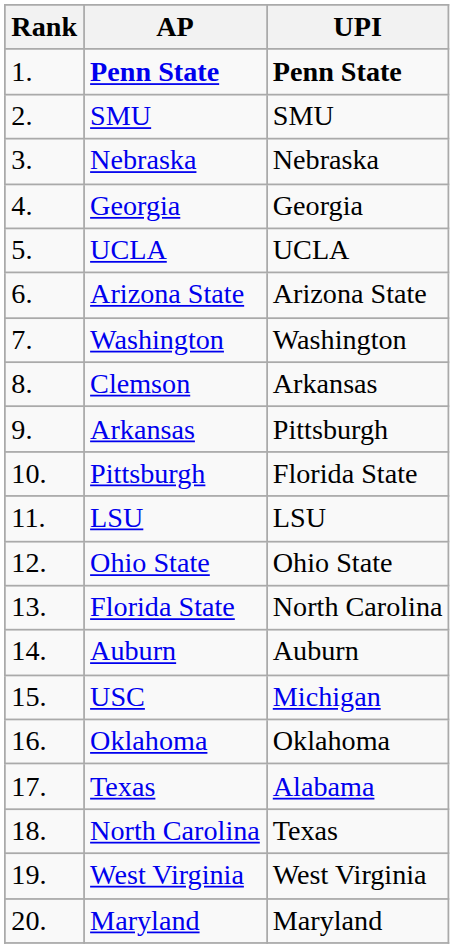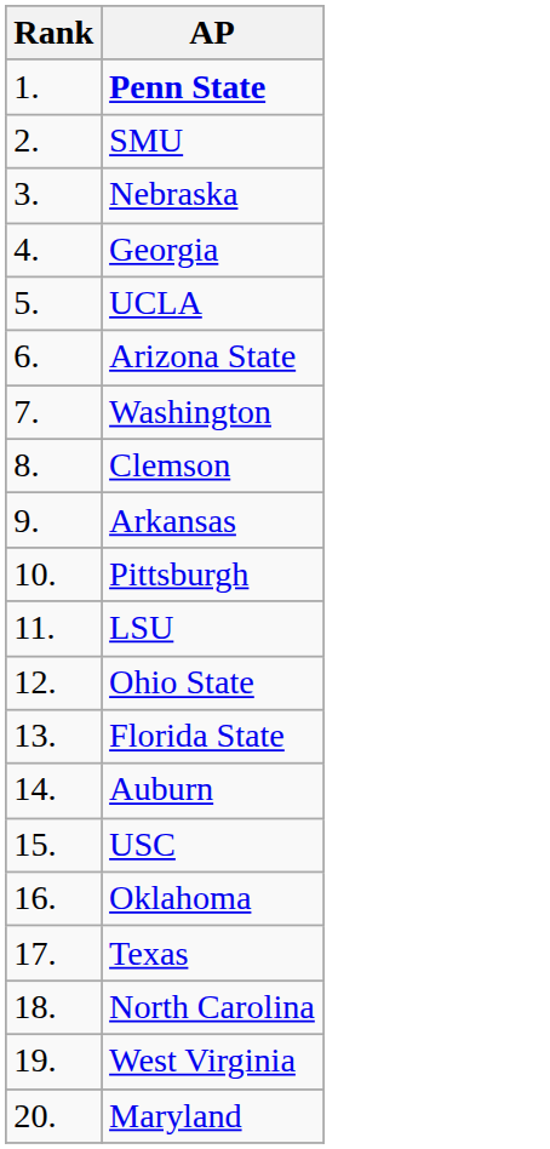- column: UPI | Penn State | SMU | Nebraska | Georgia | UCLA | Arizona State | Washington | Arkansas | Pittsburgh | Florida State | LSU | Ohio State | North Carolina | Auburn | Michigan | Oklahoma | Alabama | Texas | West Virginia | Maryland
